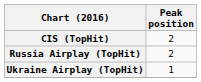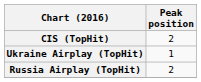rows swapped: Russia Airplay (TopHit) <-> Ukraine Airplay (TopHit)
